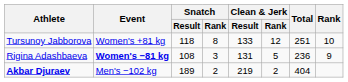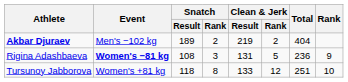rows swapped: Akbar Djuraev <-> Tursunoy Jabborova
